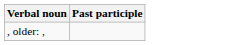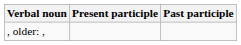+ column: Present participle
